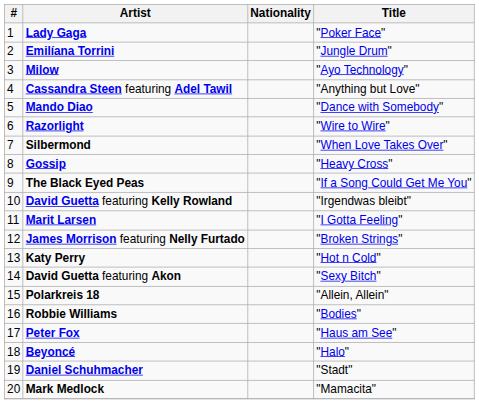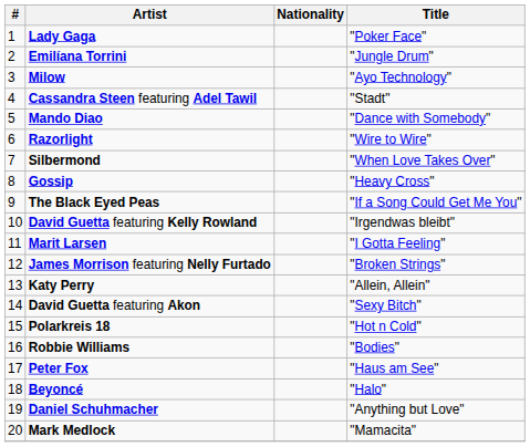Cassandra Steen featuring Adel Tawil | Title: "Anything but Love" -> "Stadt"
Katy Perry | Title: "Hot n Cold" -> "Allein, Allein"
Polarkreis 18 | Title: "Allein, Allein" -> "Hot n Cold"
Daniel Schuhmacher | Title: "Stadt" -> "Anything but Love"
